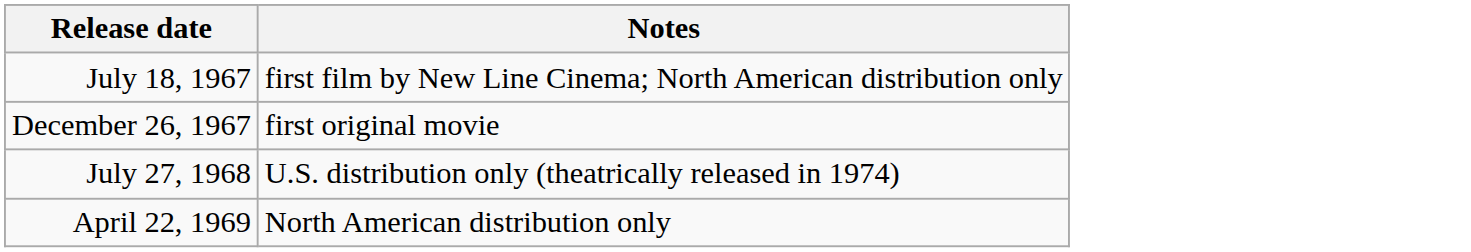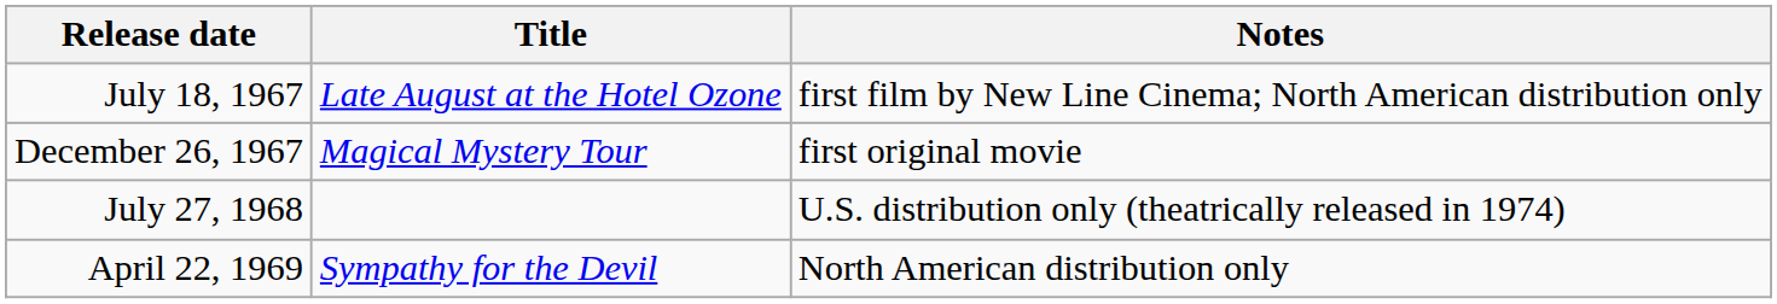+ column: Title | Late August at the Hotel Ozone | Magical Mystery Tour | Sympathy for the Devil
